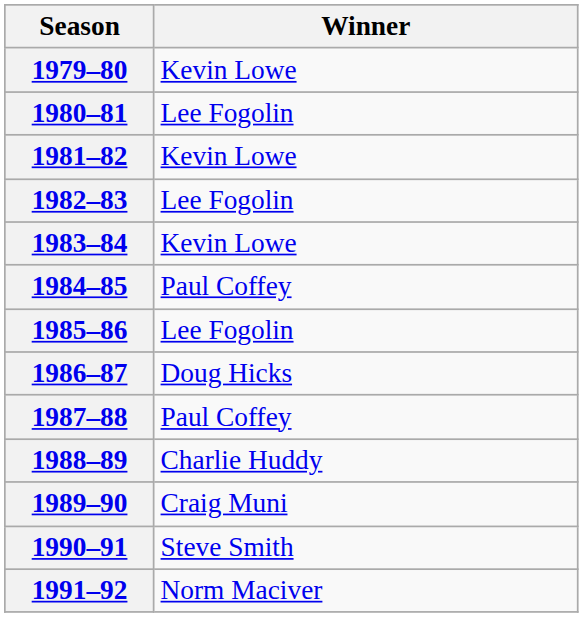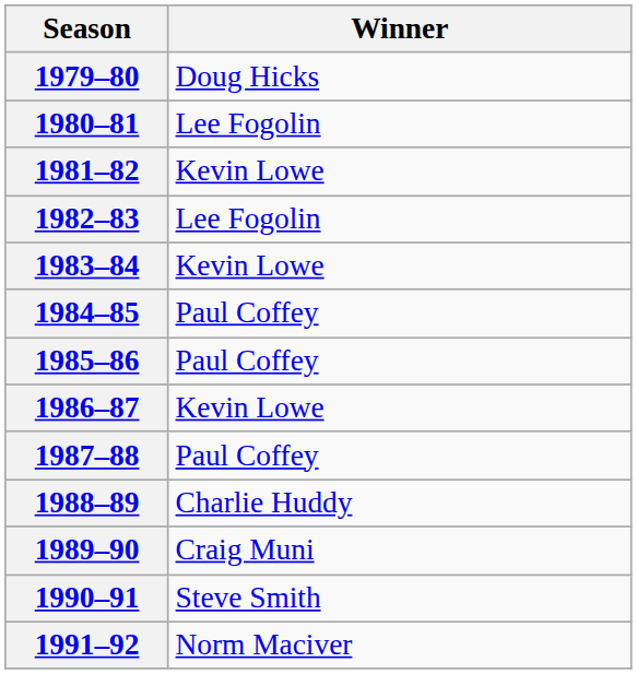1979–80 | Winner: Kevin Lowe -> Doug Hicks
1985–86 | Winner: Lee Fogolin -> Paul Coffey
1986–87 | Winner: Doug Hicks -> Kevin Lowe
